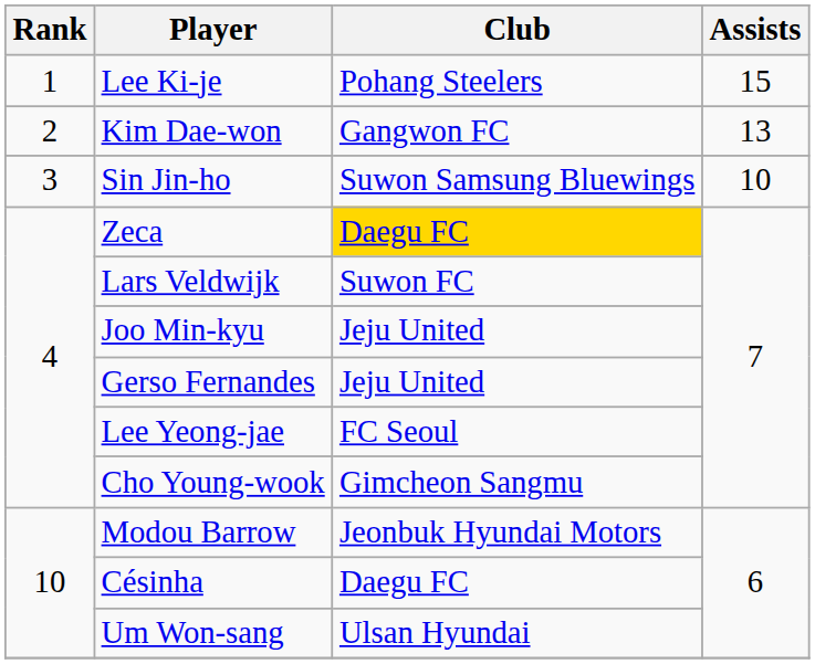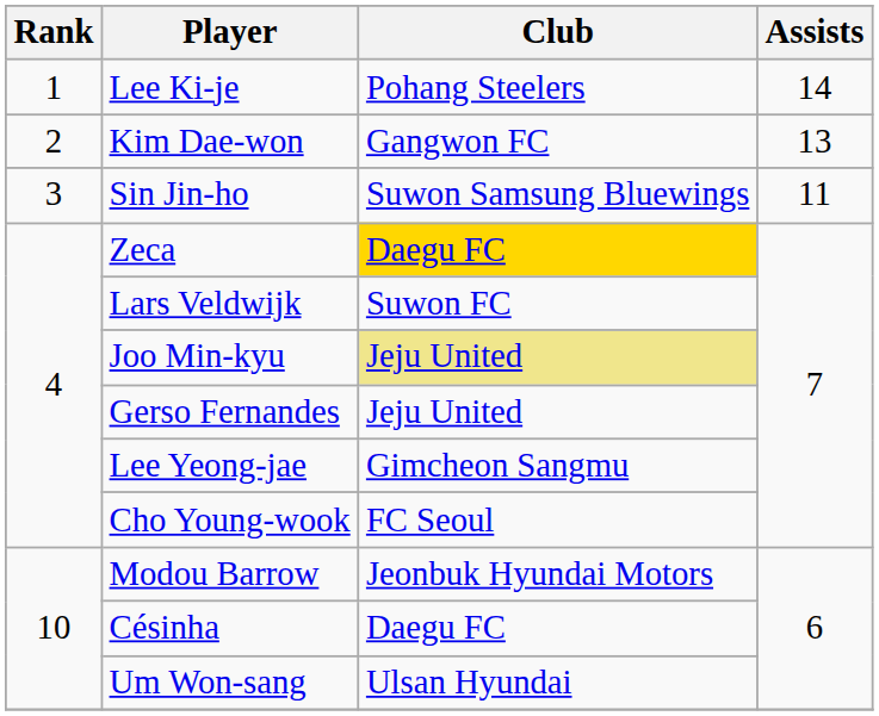Lee Ki-je | Assists: 15 -> 14
Sin Jin-ho | Assists: 10 -> 11
Joo Min-kyu | Club: no background -> khaki background
Lee Yeong-jae | Club: FC Seoul -> Gimcheon Sangmu
Cho Young-wook | Club: Gimcheon Sangmu -> FC Seoul
